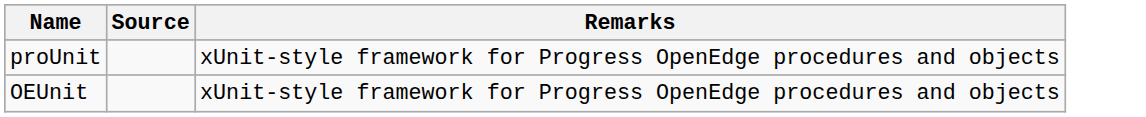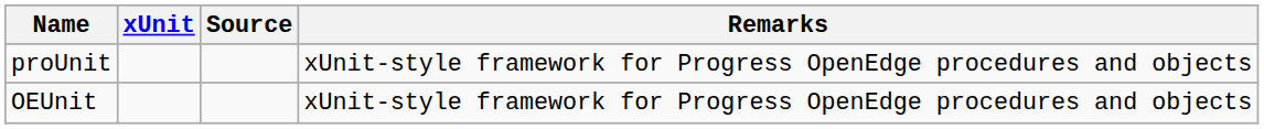+ column: xUnit
